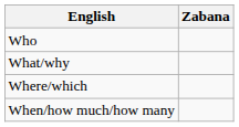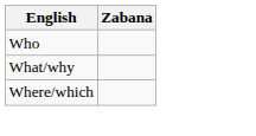- row: When/how much/how many
